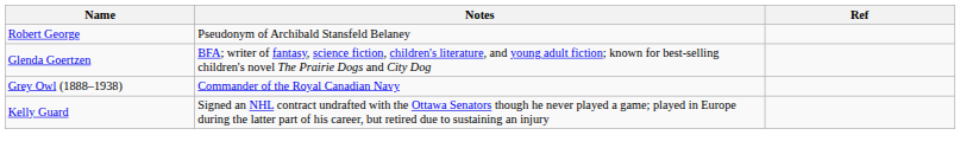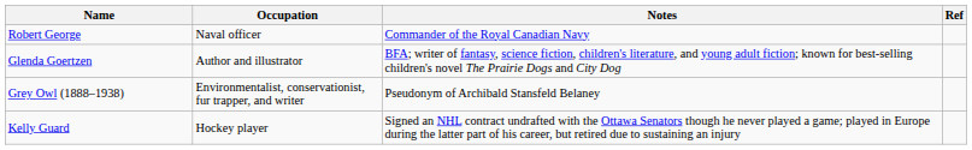+ column: Occupation | Naval officer | Author and illustrator | Environmentalist, conservationist, fur trapper, and writer | Hockey player
Robert George | Notes: Pseudonym of Archibald Stansfeld Belaney -> Commander of the Royal Canadian Navy
Grey Owl (1888–1938) | Notes: Commander of the Royal Canadian Navy -> Pseudonym of Archibald Stansfeld Belaney
